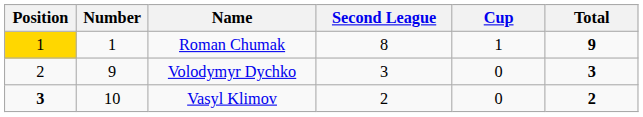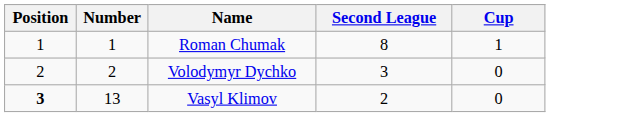- column: Total | 9 | 3 | 2
Roman Chumak | Position: gold background -> no background
Volodymyr Dychko | Number: 9 -> 2
Vasyl Klimov | Number: 10 -> 13
